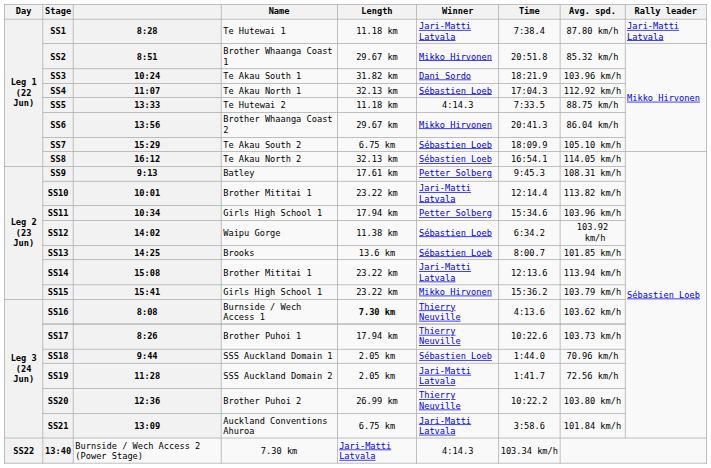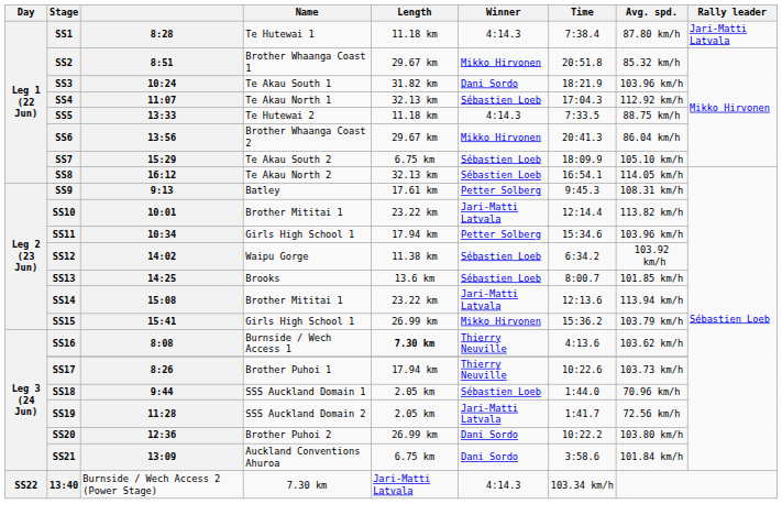SS1 | Winner: Jari-Matti Latvala -> 4:14.3
SS15 | Length: 23.22 km -> 26.99 km
SS20 | Winner: Thierry Neuville -> Dani Sordo
SS21 | Winner: Jari-Matti Latvala -> Dani Sordo
